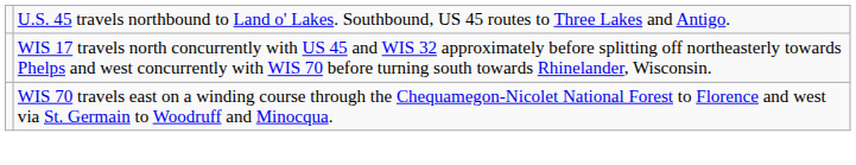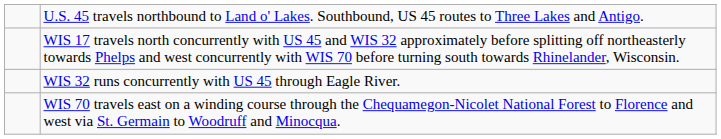+ row: WIS 32 runs concurrently with US 45 through Eagle River.
